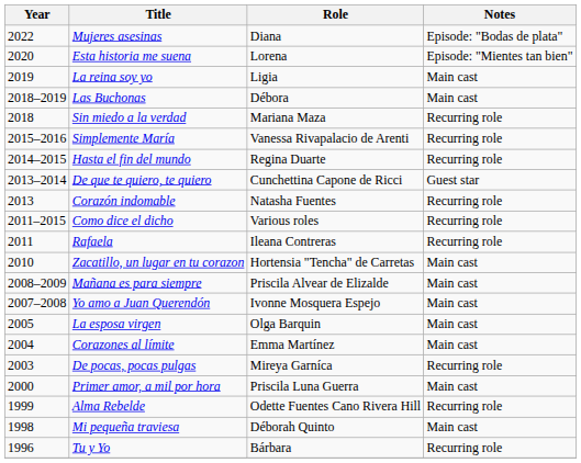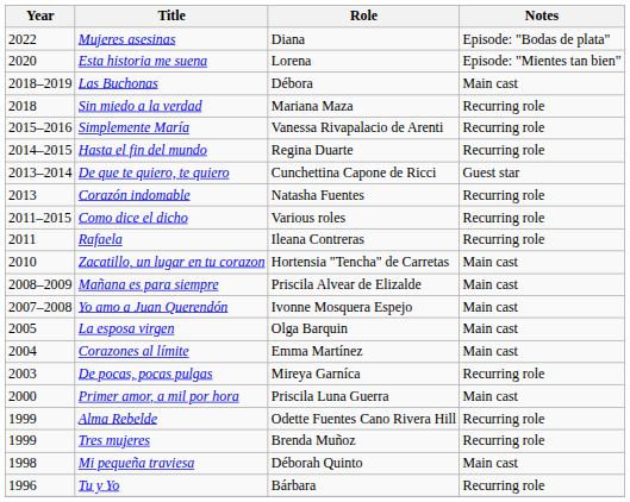- row: 2019 | La reina soy yo | Ligia | Main cast
+ row: 1999 | Tres mujeres | Brenda Muñoz | Recurring role
